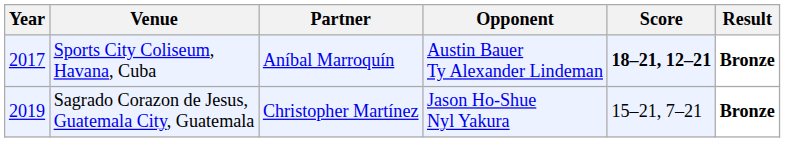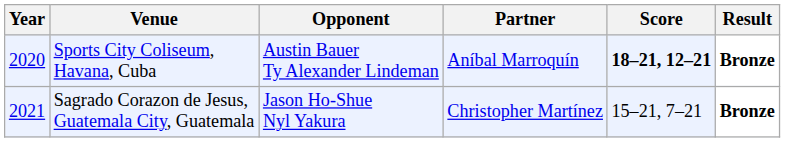columns swapped: Partner <-> Opponent
Sports City Coliseum, Havana, Cuba | Year: 2017 -> 2020
Sagrado Corazon de Jesus, Guatemala City, Guatemala | Year: 2019 -> 2021
